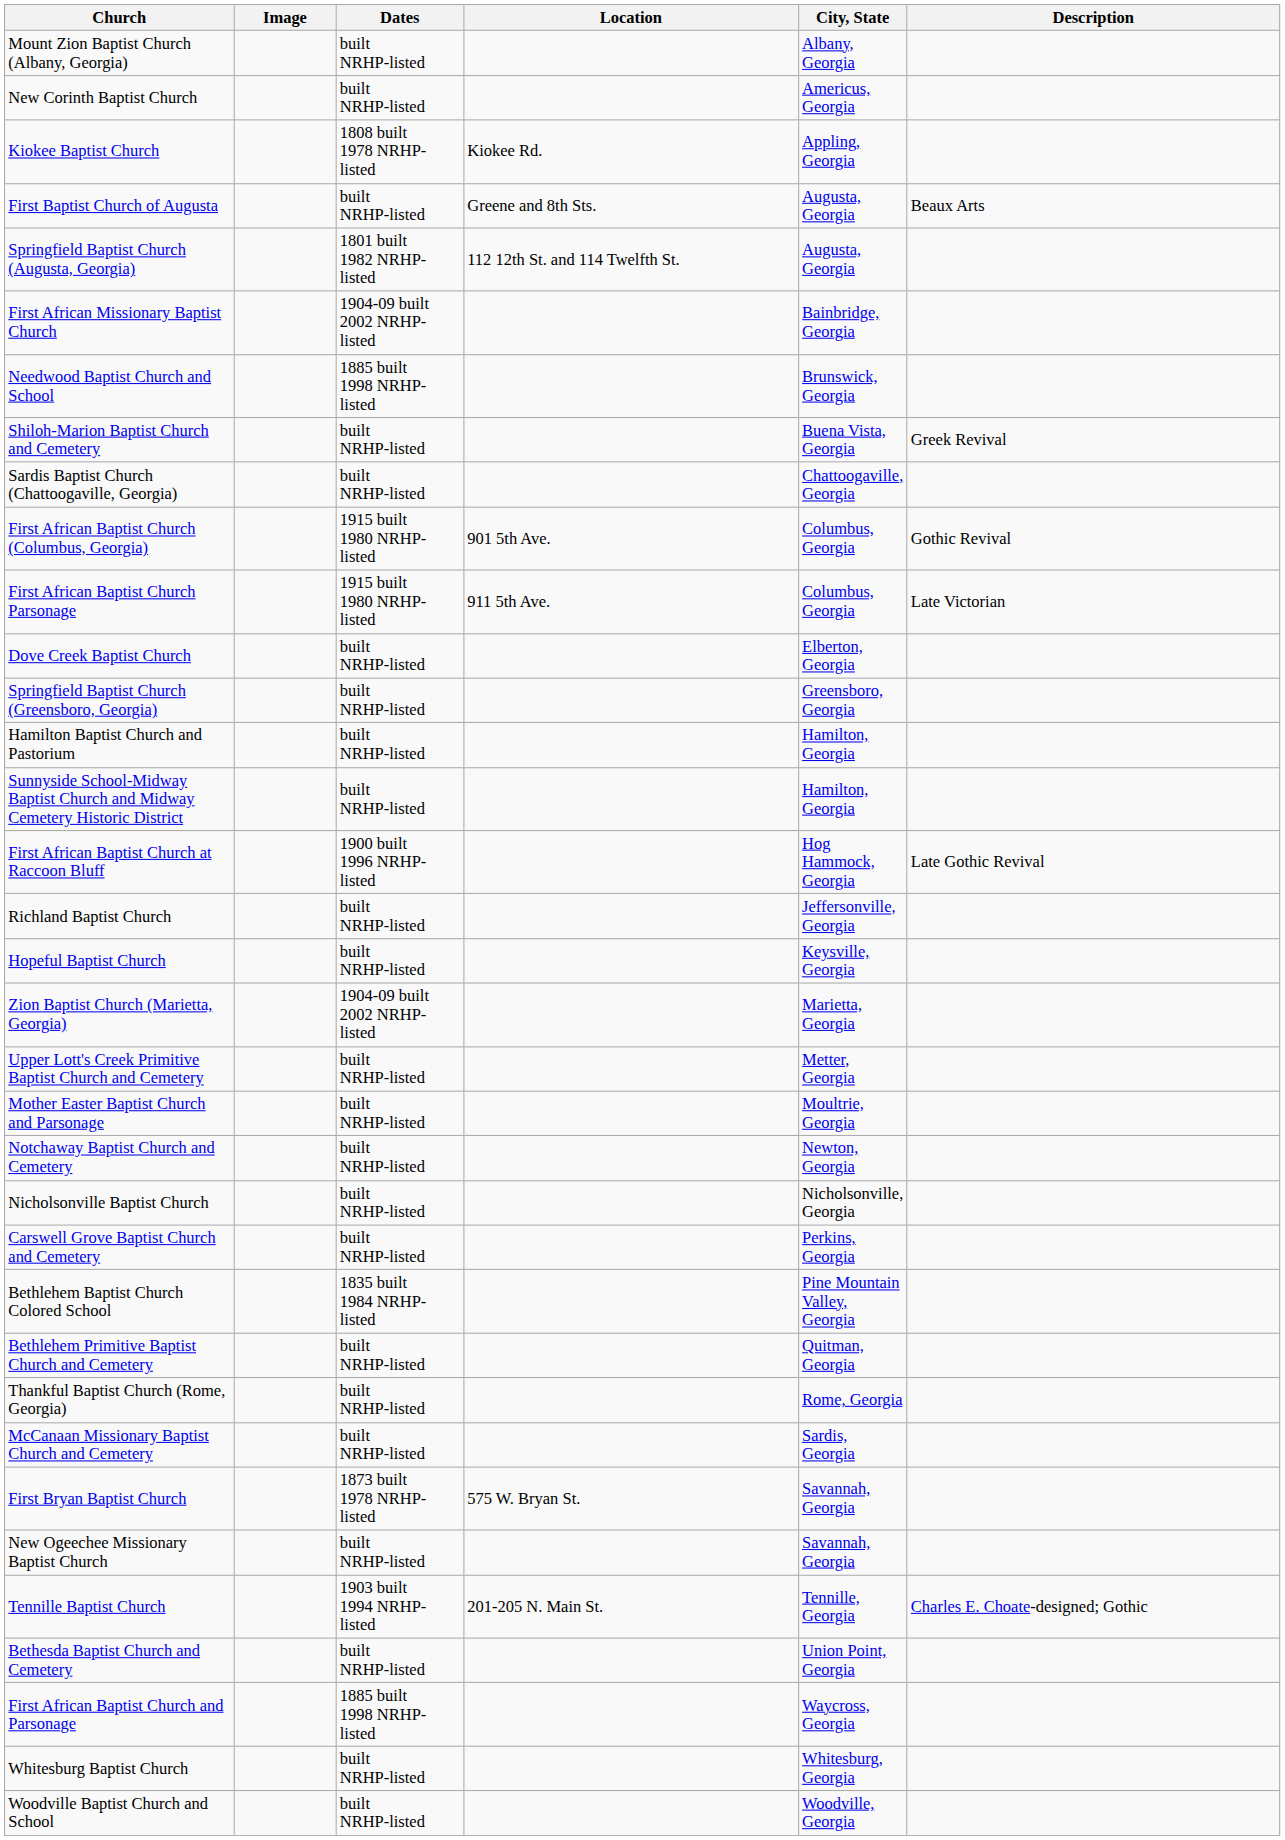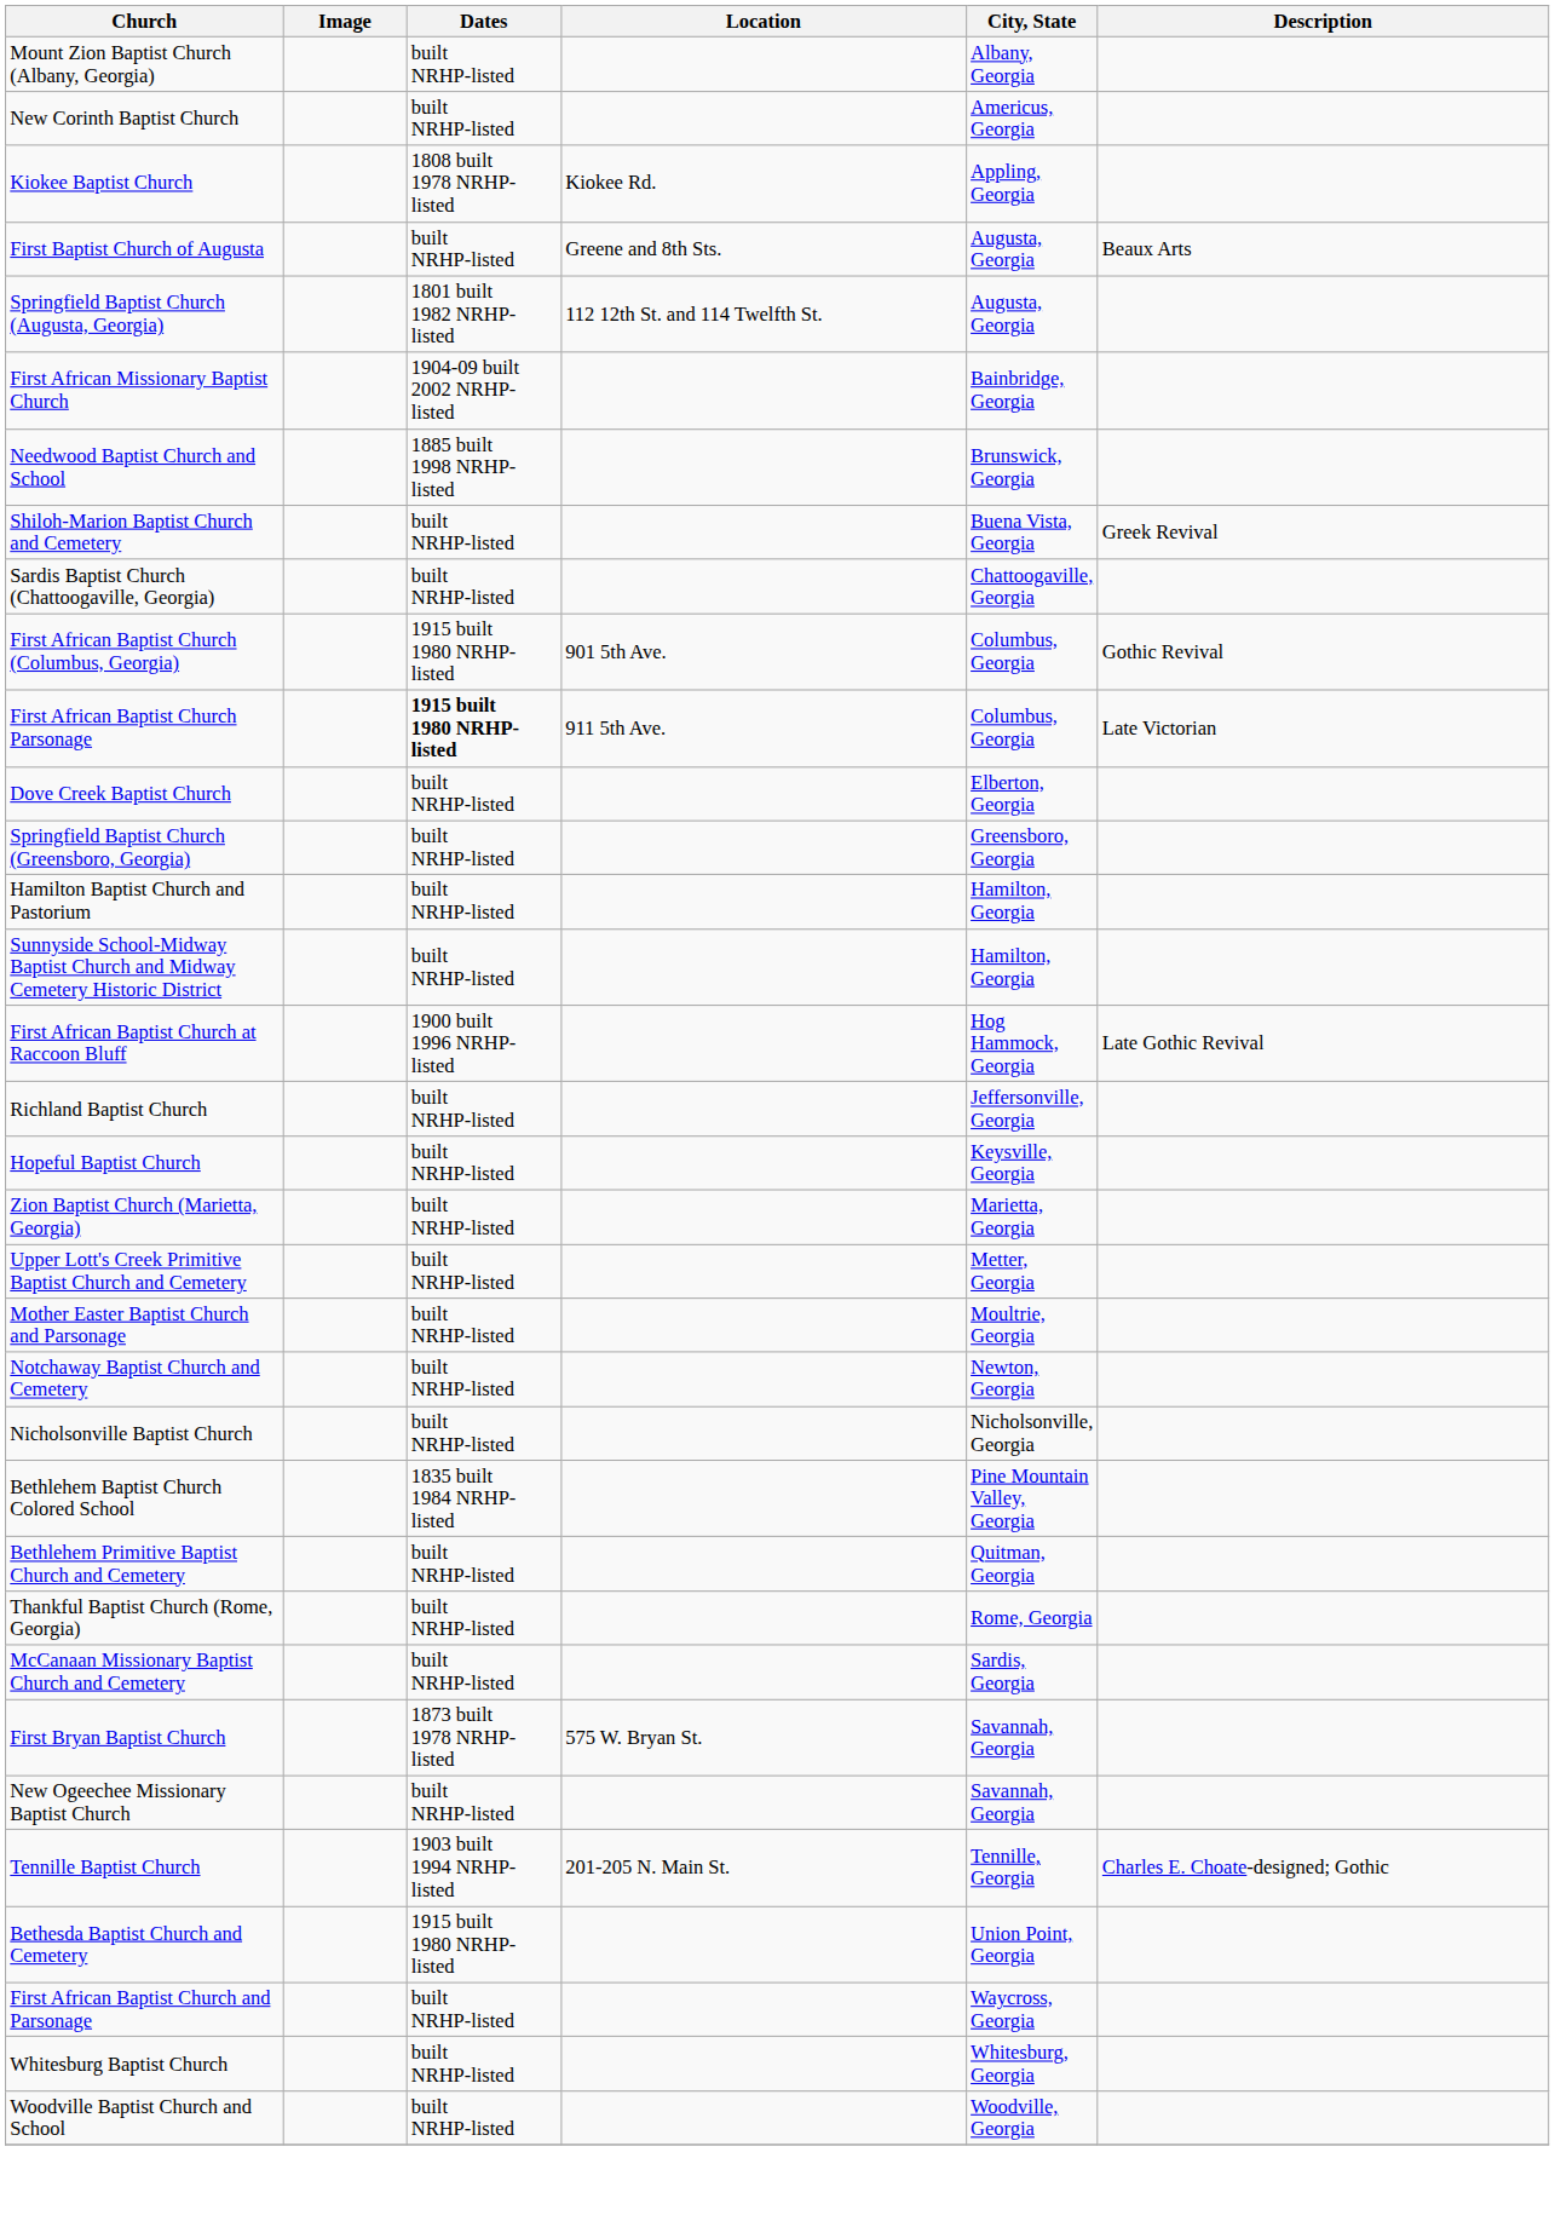First African Baptist Church Parsonage | Dates: normal -> bold
Zion Baptist Church (Marietta, Georgia) | Dates: 1904-09 built 2002 NRHP-listed -> built NRHP-listed
- row: Carswell Grove Baptist Church and Cemetery | built NRHP-listed | Perkins, Georgia
Bethesda Baptist Church and Cemetery | Dates: built NRHP-listed -> 1915 built 1980 NRHP-listed
First African Baptist Church and Parsonage | Dates: 1885 built 1998 NRHP-listed -> built NRHP-listed
